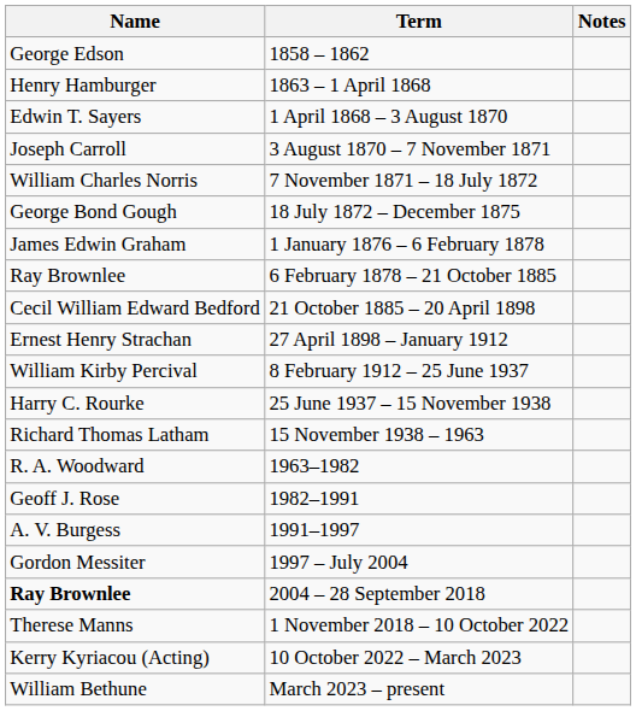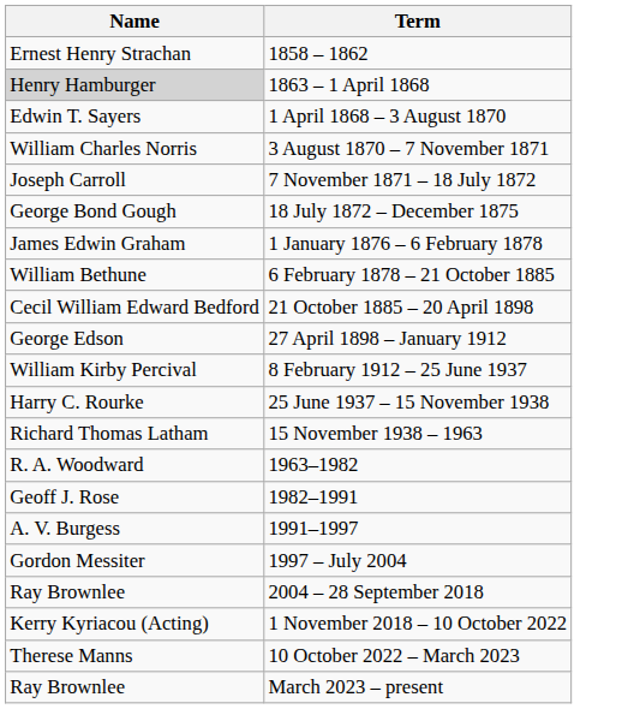- column: Notes
1858 – 1862 | Name: George Edson -> Ernest Henry Strachan
1863 – 1 April 1868 | Name: no background -> lightgrey background
3 August 1870 – 7 November 1871 | Name: Joseph Carroll -> William Charles Norris
7 November 1871 – 18 July 1872 | Name: William Charles Norris -> Joseph Carroll
6 February 1878 – 21 October 1885 | Name: Ray Brownlee -> William Bethune
27 April 1898 – January 1912 | Name: Ernest Henry Strachan -> George Edson
2004 – 28 September 2018 | Name: bold -> normal
1 November 2018 – 10 October 2022 | Name: Therese Manns -> Kerry Kyriacou (Acting)
10 October 2022 – March 2023 | Name: Kerry Kyriacou (Acting) -> Therese Manns
March 2023 – present | Name: William Bethune -> Ray Brownlee
